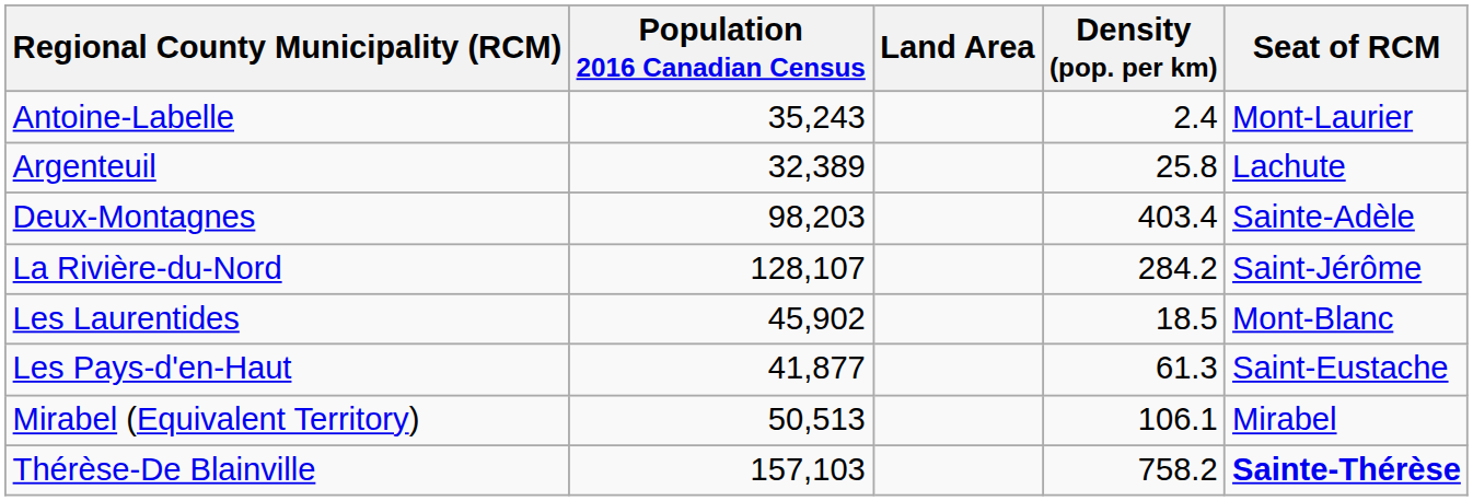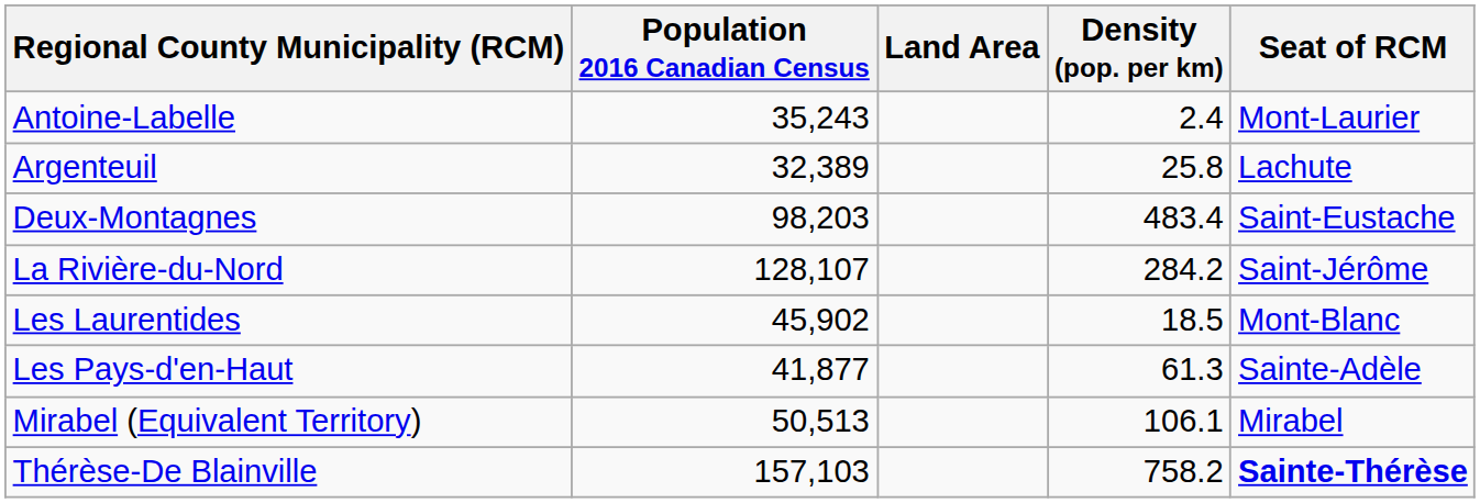Deux-Montagnes | Density (pop. per km): 403.4 -> 483.4
Deux-Montagnes | Seat of RCM: Sainte-Adèle -> Saint-Eustache
Les Pays-d'en-Haut | Seat of RCM: Saint-Eustache -> Sainte-Adèle
